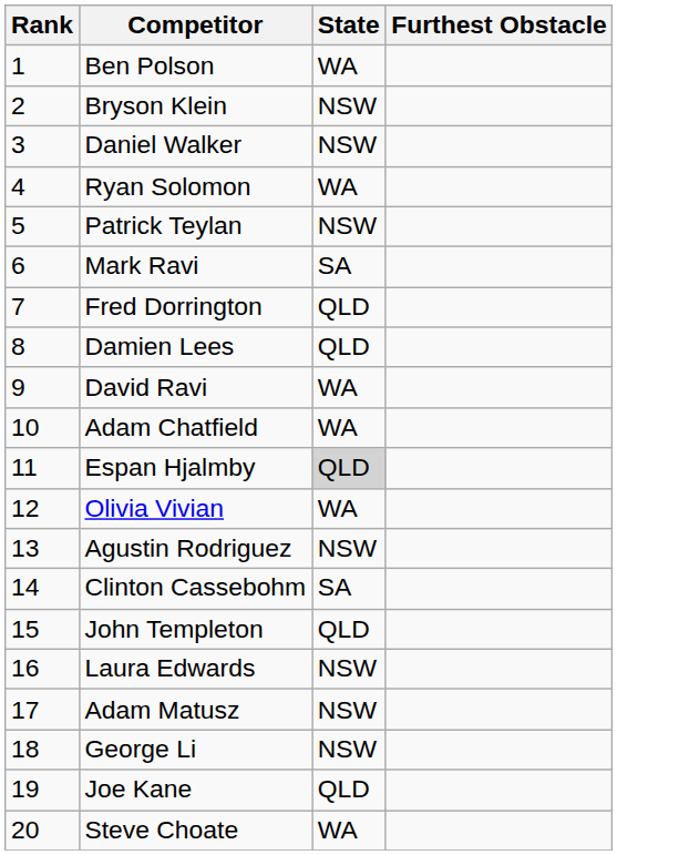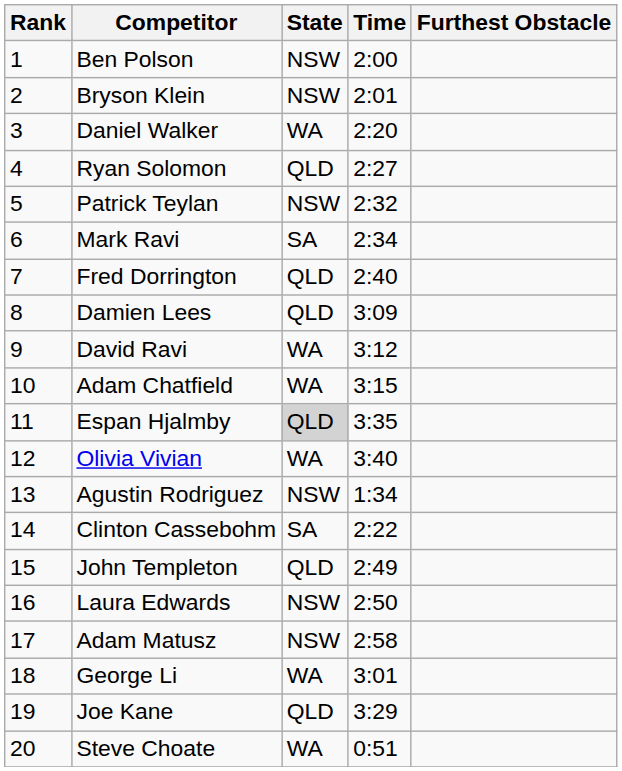+ column: Time | 2:00 | 2:01 | 2:20 | 2:27 | 2:32 | 2:34 | 2:40 | 3:09 | 3:12 | 3:15 | 3:35 | 3:40 | 1:34 | 2:22 | 2:49 | 2:50 | 2:58 | 3:01 | 3:29 | 0:51
Ben Polson | State: WA -> NSW
Daniel Walker | State: NSW -> WA
Ryan Solomon | State: WA -> QLD
George Li | State: NSW -> WA
